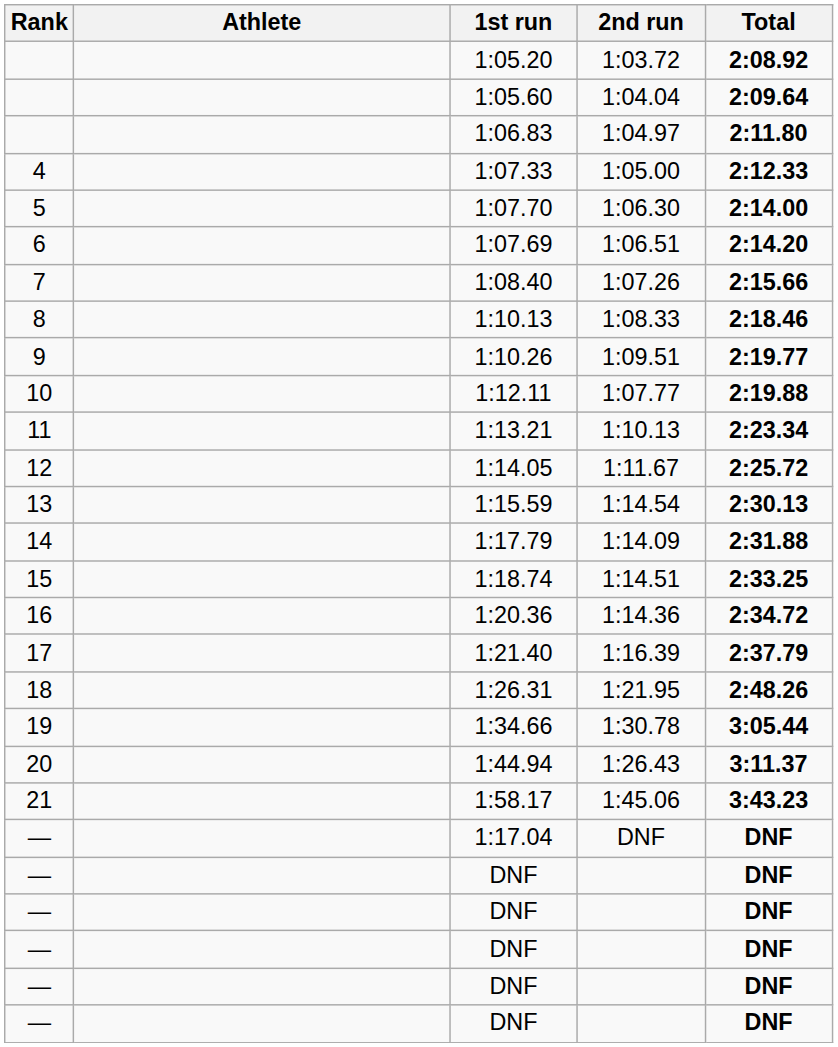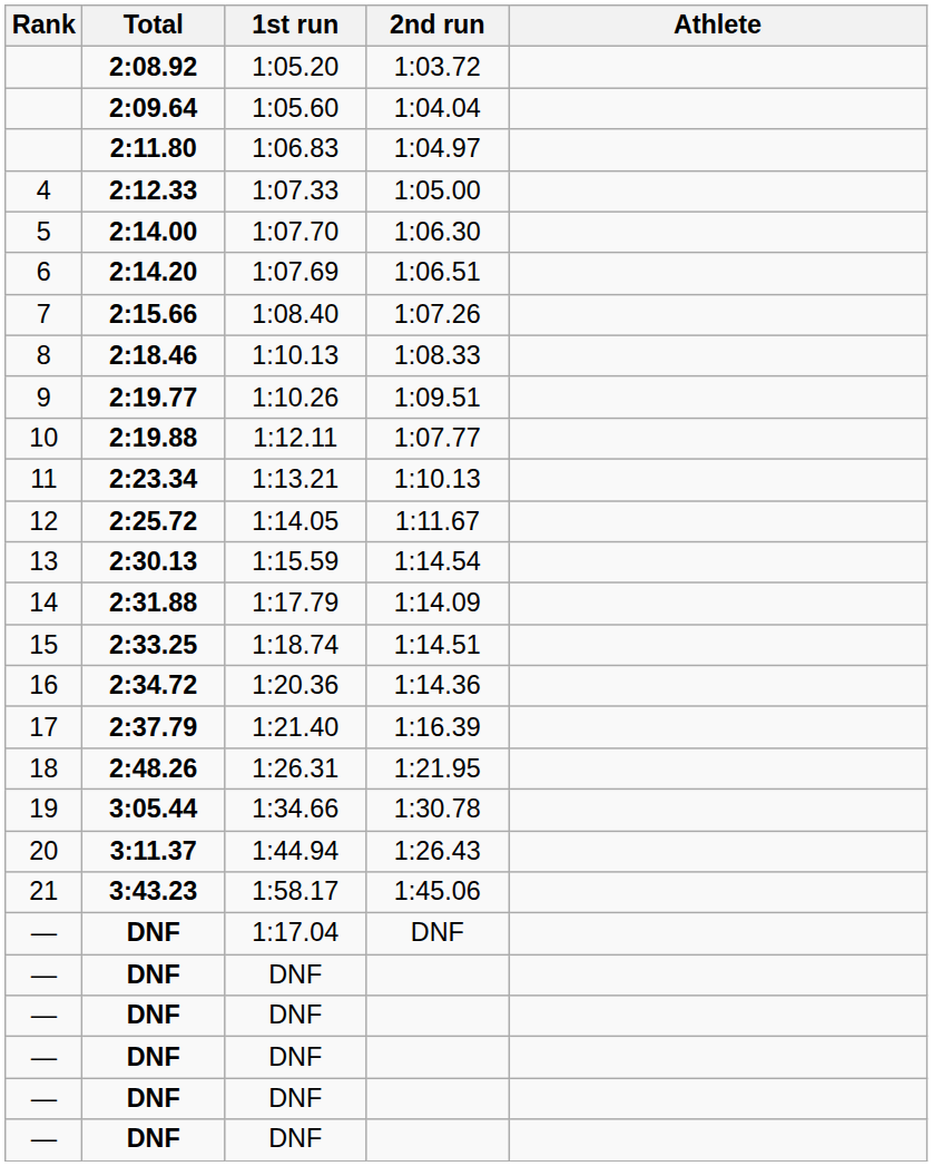columns swapped: Athlete <-> Total
